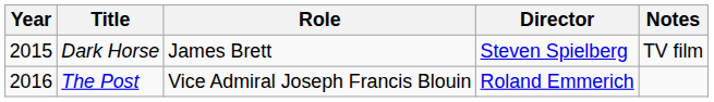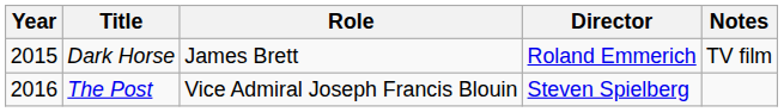Dark Horse | Director: Steven Spielberg -> Roland Emmerich
The Post | Director: Roland Emmerich -> Steven Spielberg
